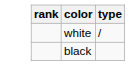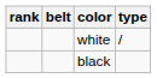+ column: belt
